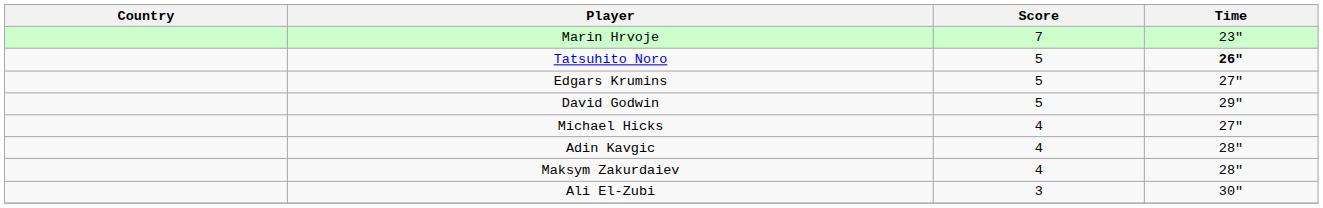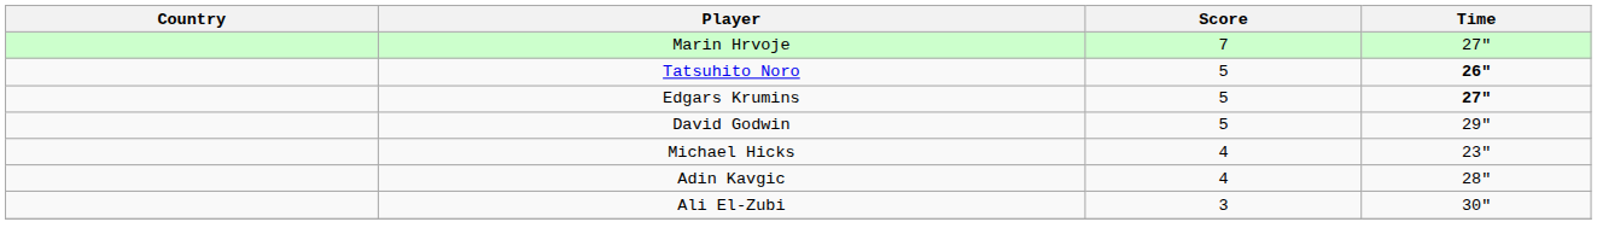Marin Hrvoje | Time: 23" -> 27"
Edgars Krumins | Time: normal -> bold
Michael Hicks | Time: 27" -> 23"
- row: Maksym Zakurdaiev | 4 | 28"
